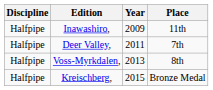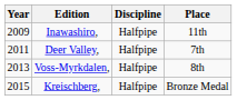columns swapped: Year <-> Discipline
